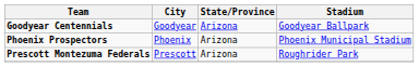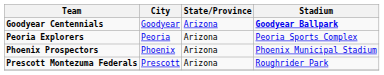Goodyear Centennials | Stadium: normal -> bold
+ row: Peoria Explorers | Peoria | Arizona | Peoria Sports Complex
